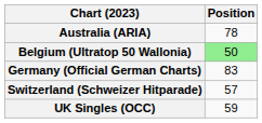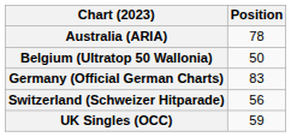Belgium (Ultratop 50 Wallonia) | Position: lightgreen background -> no background
Switzerland (Schweizer Hitparade) | Position: 57 -> 56
